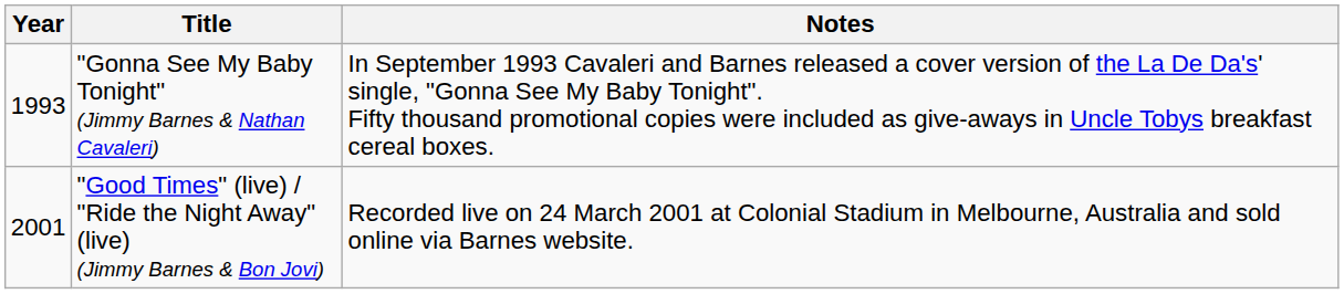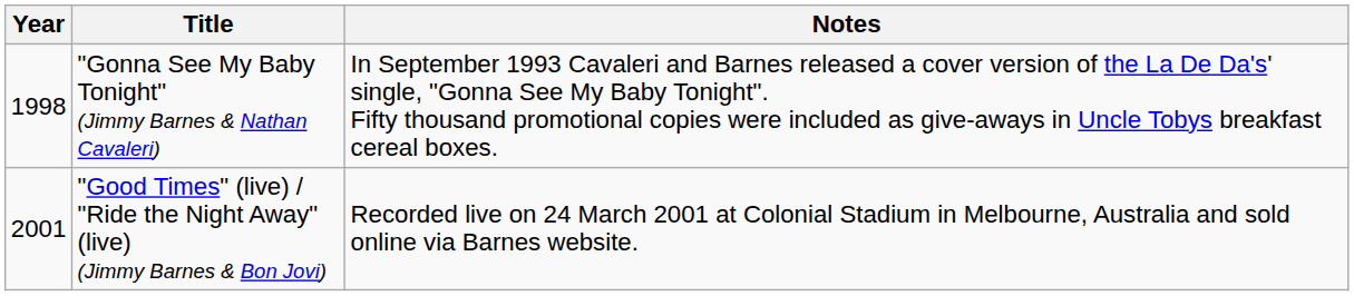"Gonna See My Baby Tonight" (Jimmy Barnes & Nathan Cavaleri) | Year: 1993 -> 1998
